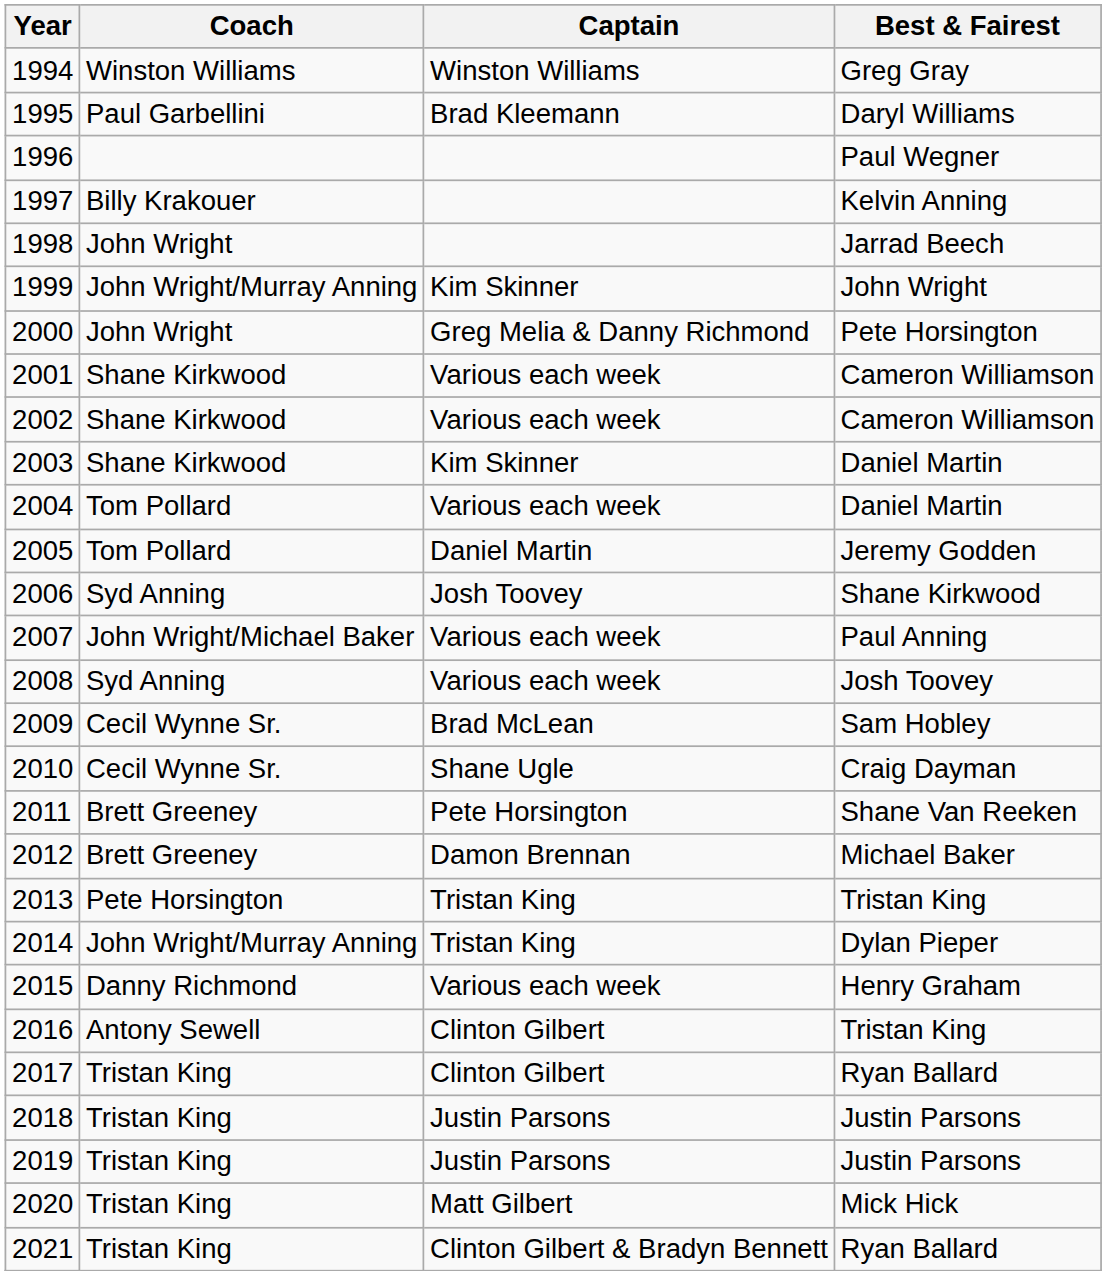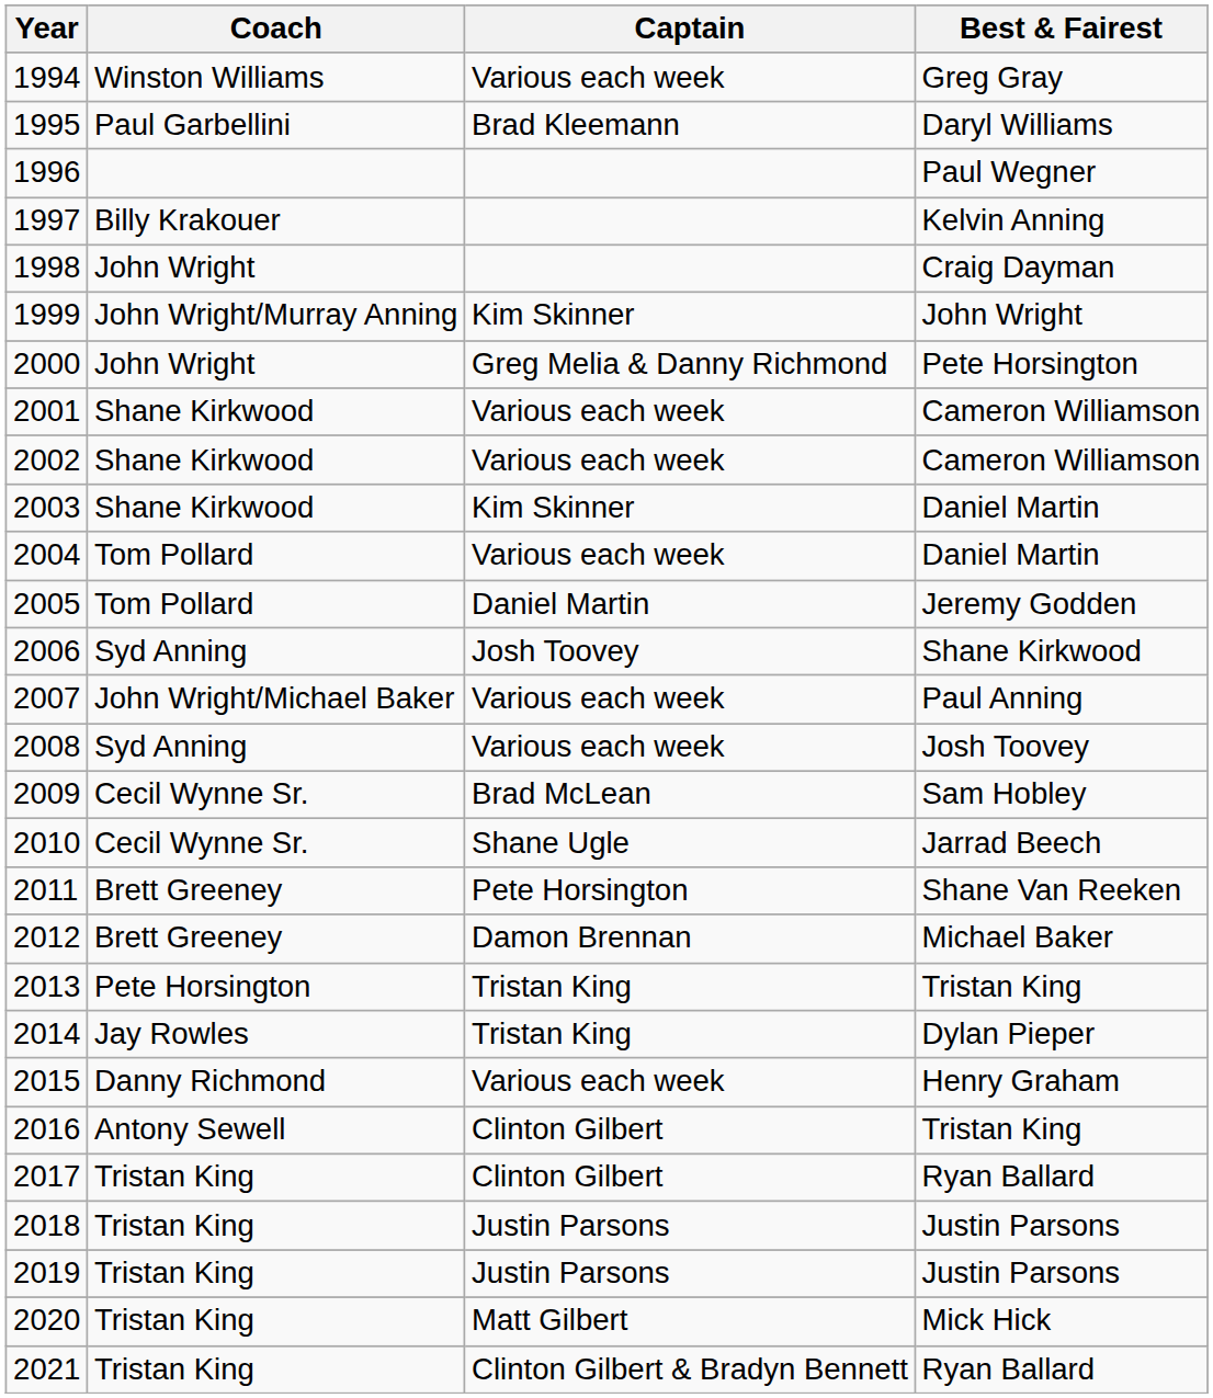1994 | Captain: Winston Williams -> Various each week
1998 | Best & Fairest: Jarrad Beech -> Craig Dayman
2010 | Best & Fairest: Craig Dayman -> Jarrad Beech
2014 | Coach: John Wright/Murray Anning -> Jay Rowles
